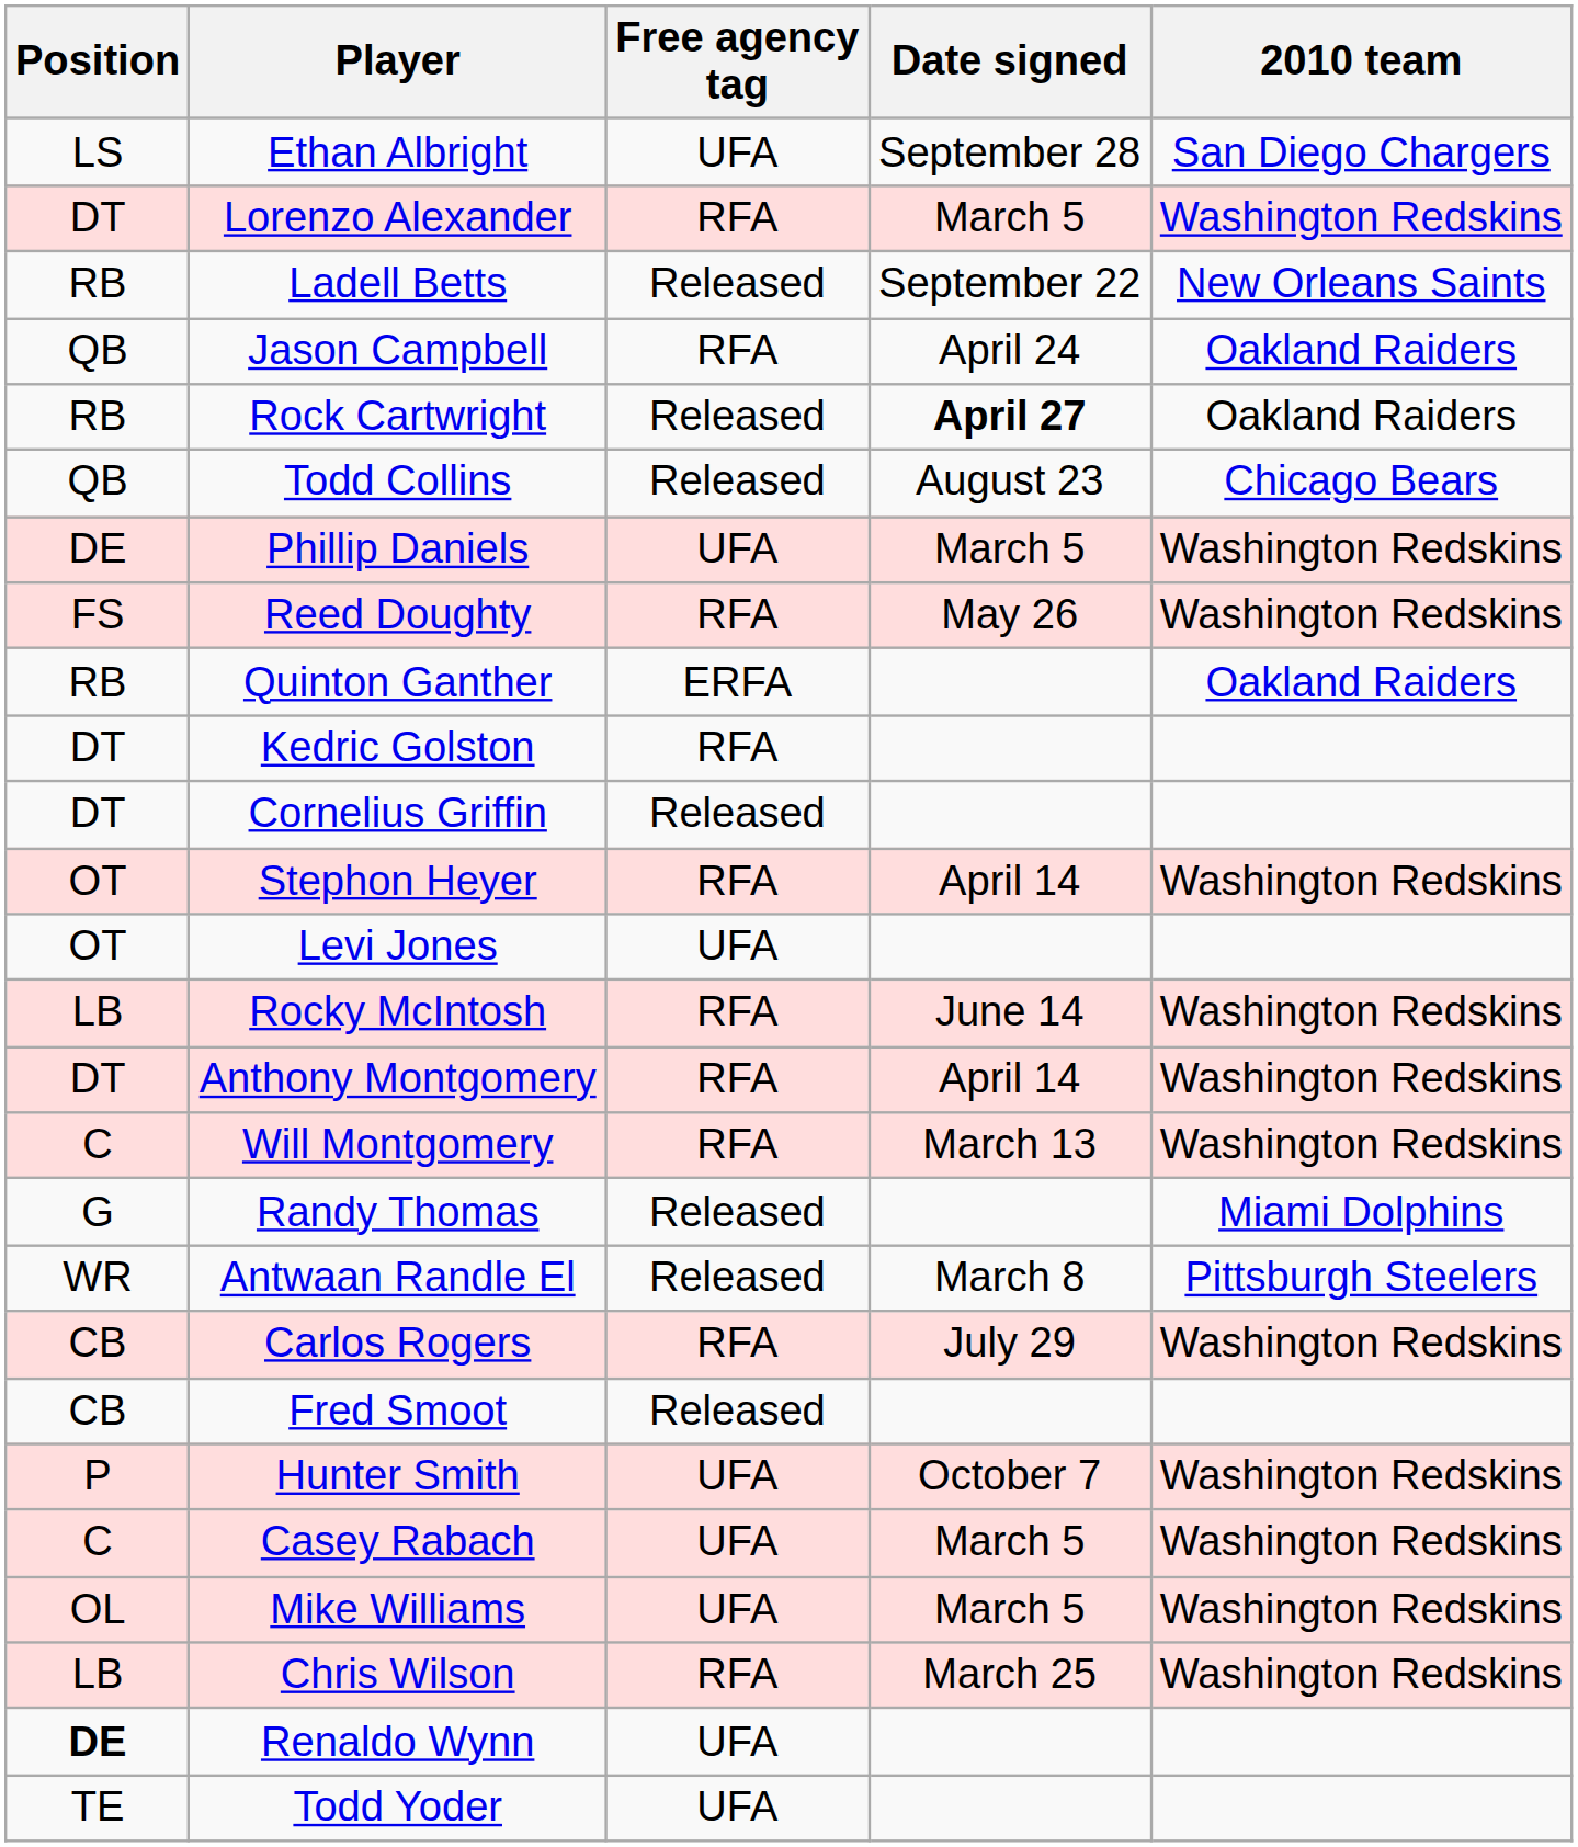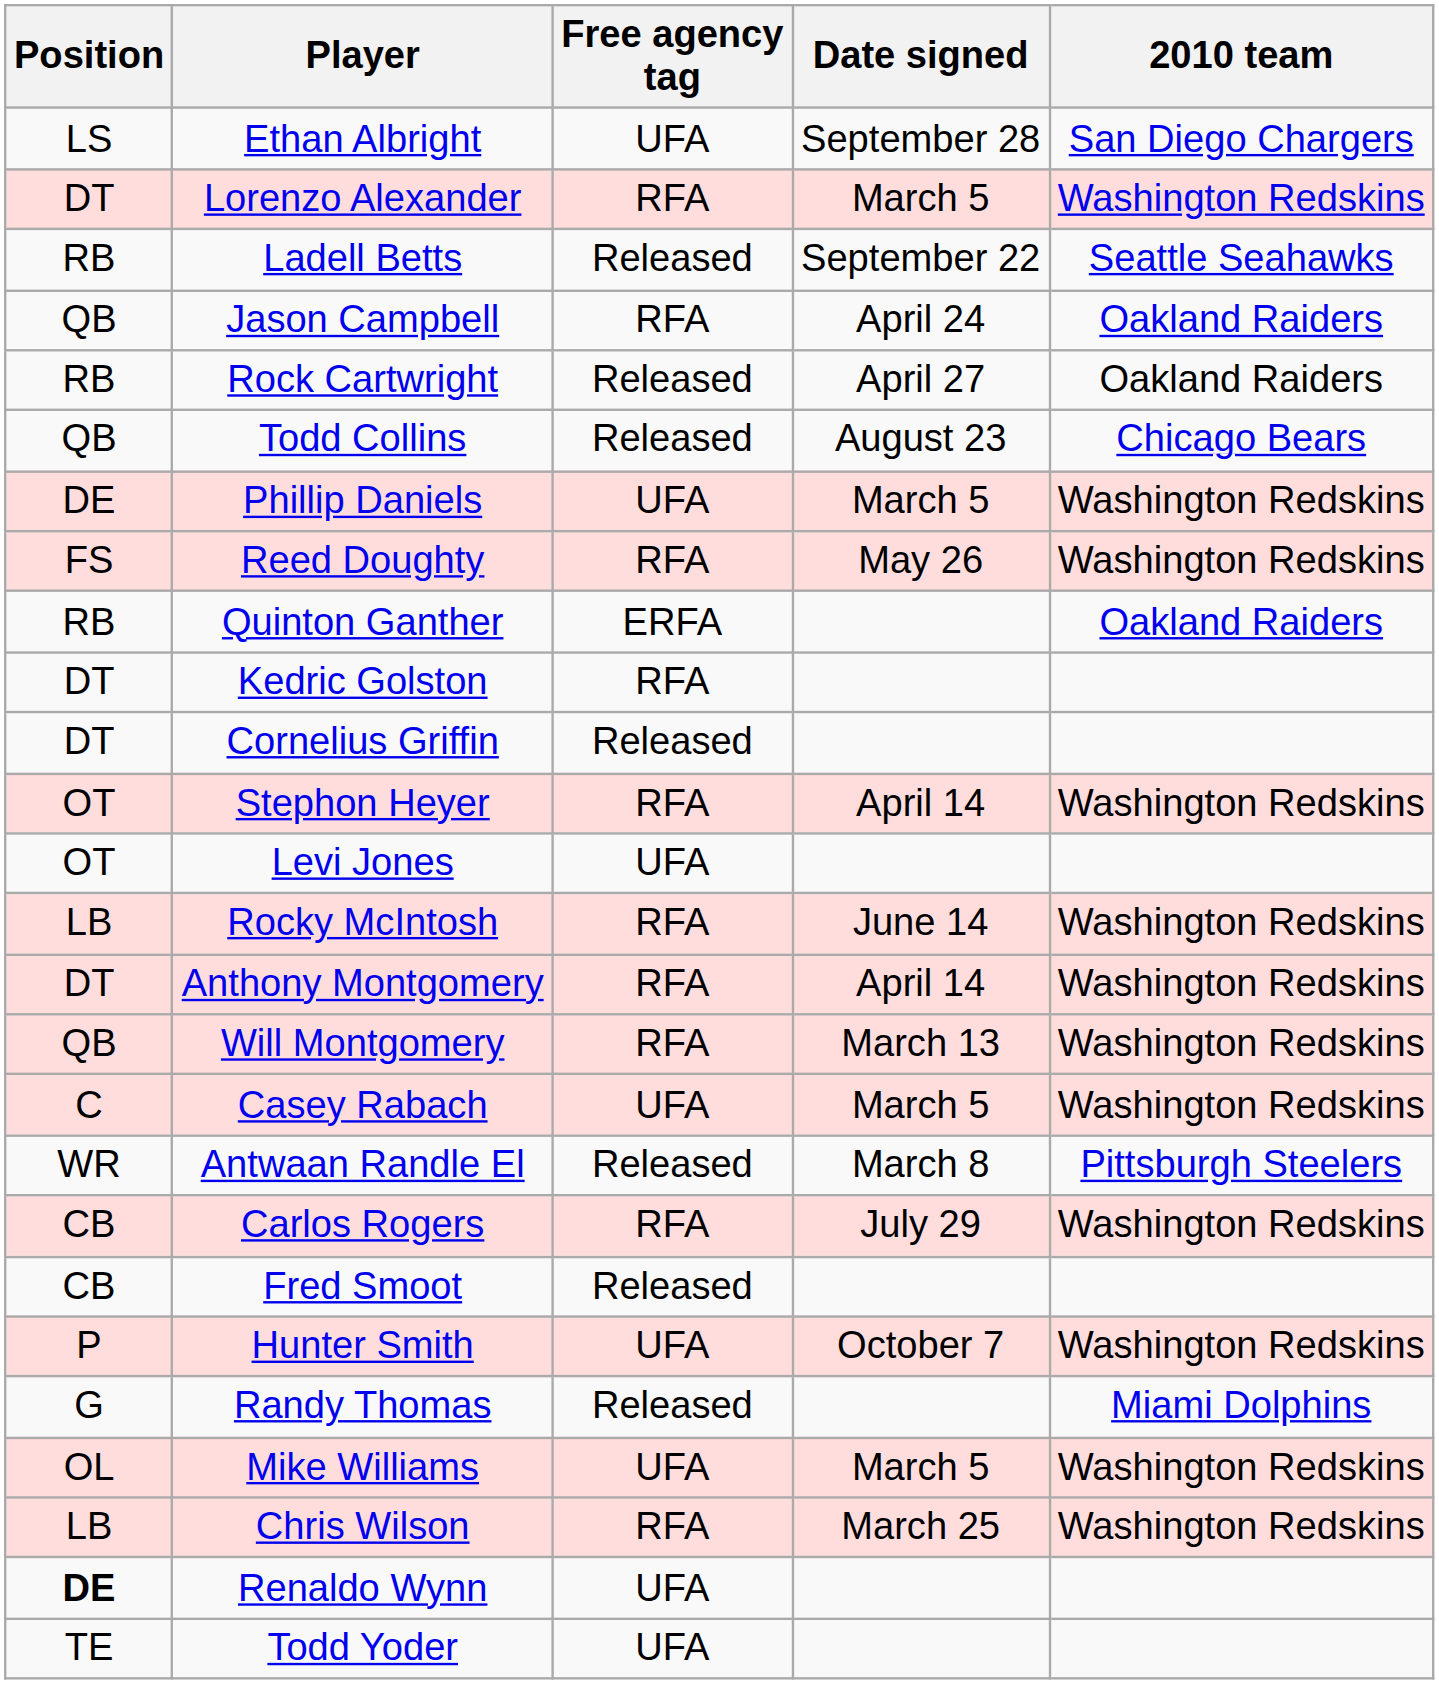Ladell Betts | 2010 team: New Orleans Saints -> Seattle Seahawks
Rock Cartwright | Date signed: bold -> normal
Will Montgomery | Position: C -> QB
rows swapped: Casey Rabach <-> Randy Thomas
